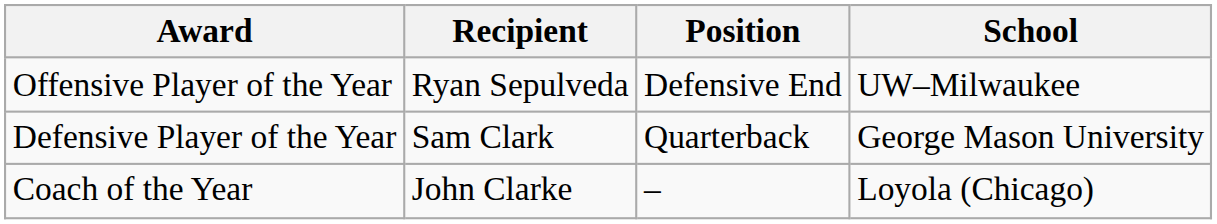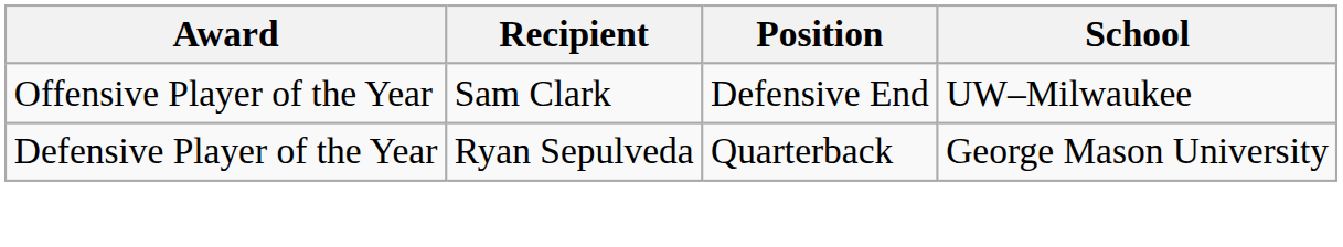Offensive Player of the Year | Recipient: Ryan Sepulveda -> Sam Clark
Defensive Player of the Year | Recipient: Sam Clark -> Ryan Sepulveda
- row: Coach of the Year | John Clarke | – | Loyola (Chicago)
